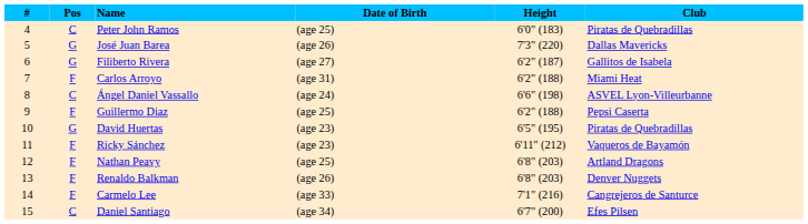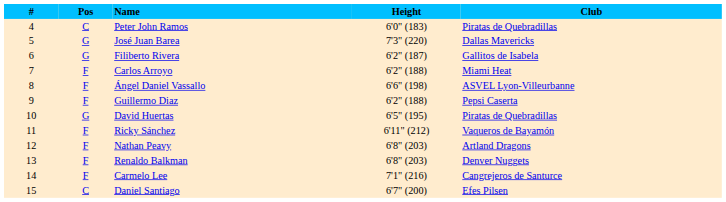- column: Date of Birth | (age 25) | (age 26) | (age 27) | (age 31) | (age 24) | (age 25) | (age 23) | (age 23) | (age 25) | (age 26) | (age 33) | (age 34)
Ángel Daniel Vassallo | Pos: C -> F
